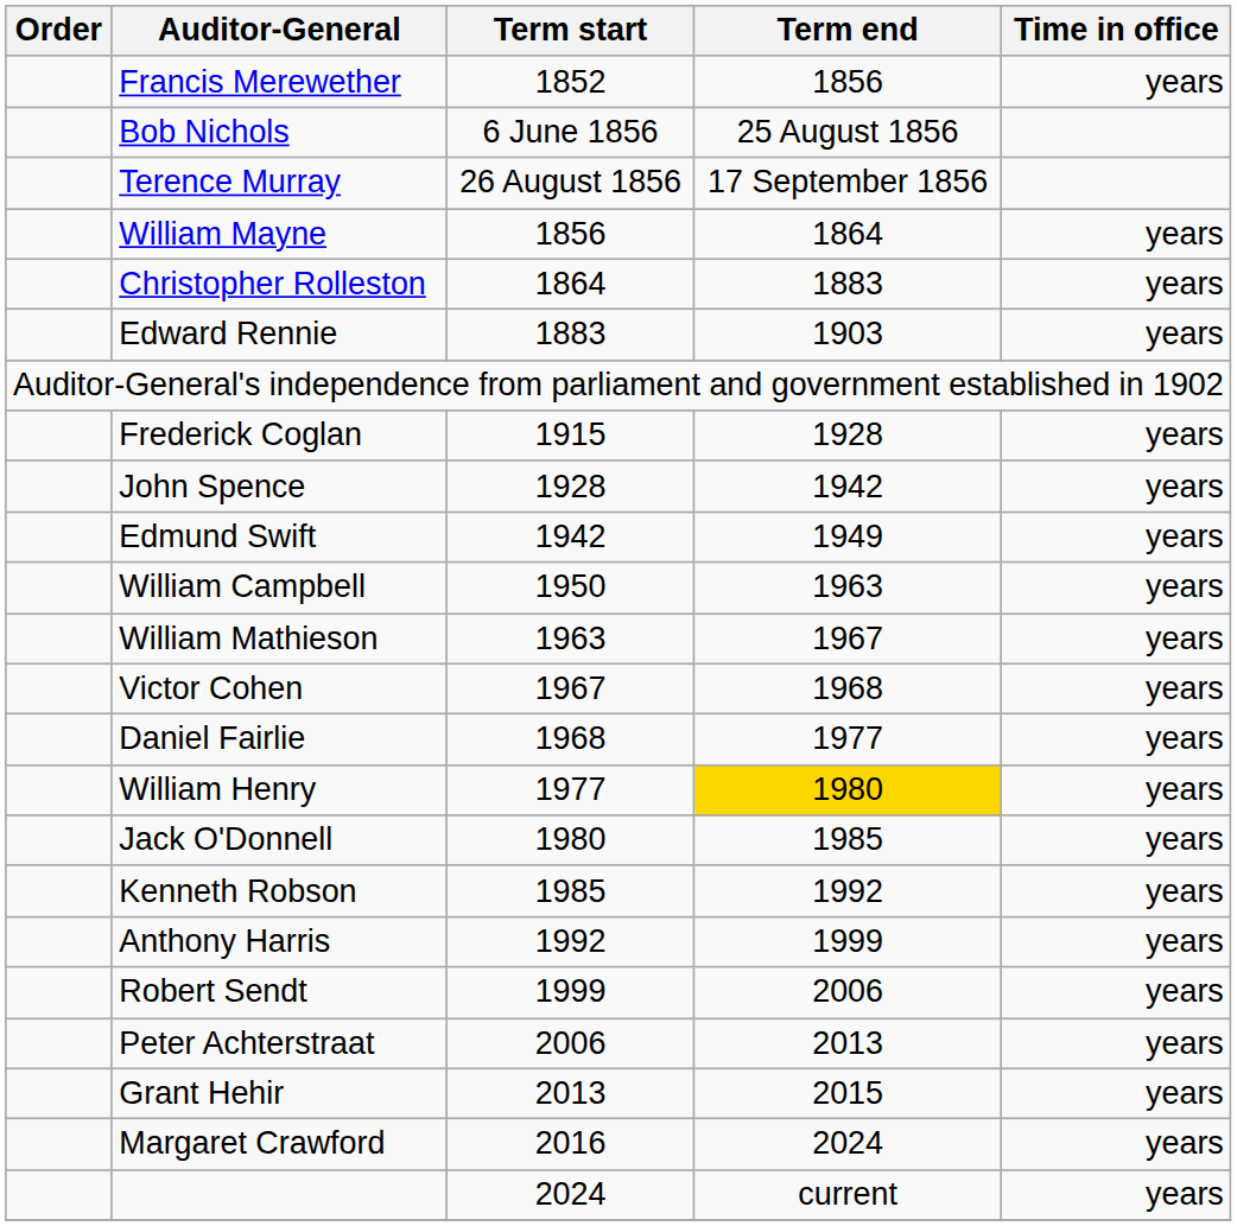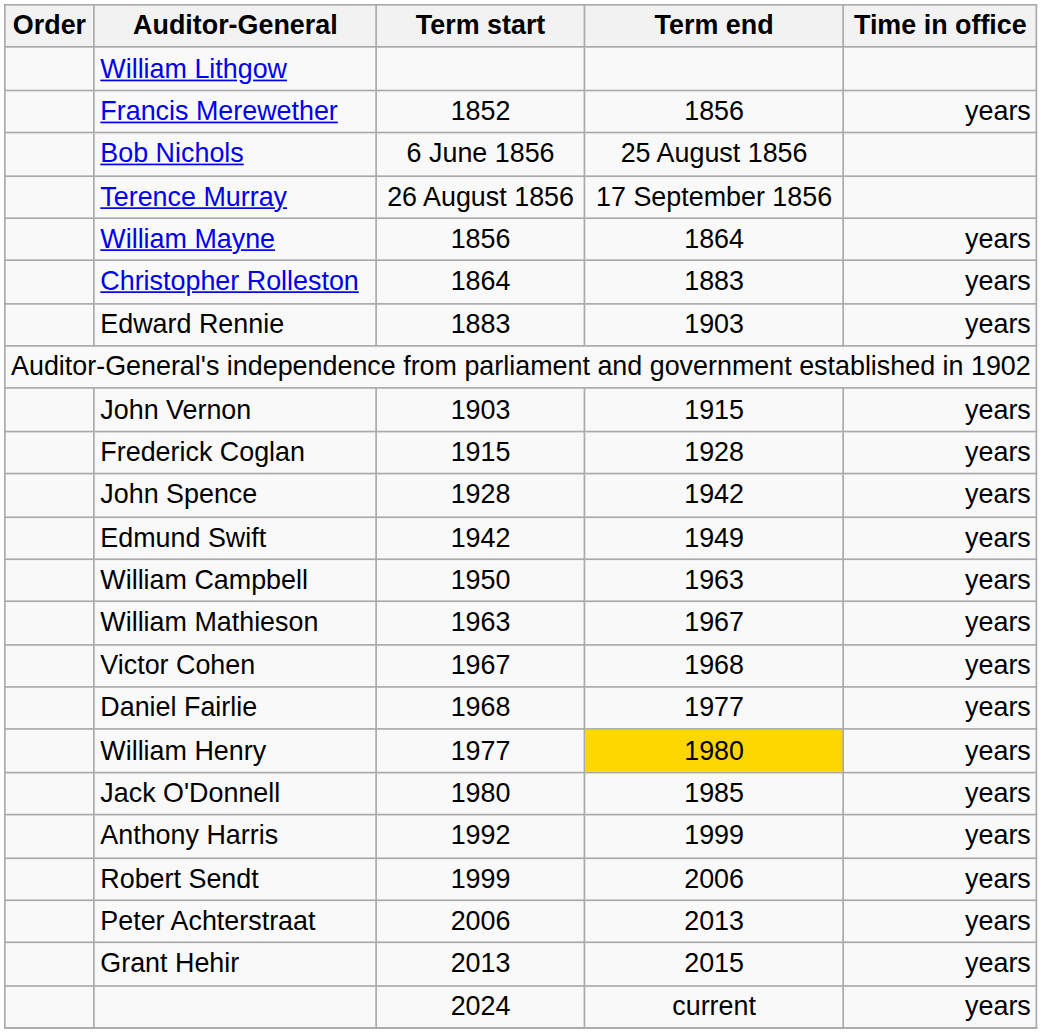+ row: William Lithgow
+ row: John Vernon | 1903 | 1915 | years
- row: Kenneth Robson | 1985 | 1992 | years
- row: Margaret Crawford | 2016 | 2024 | years
